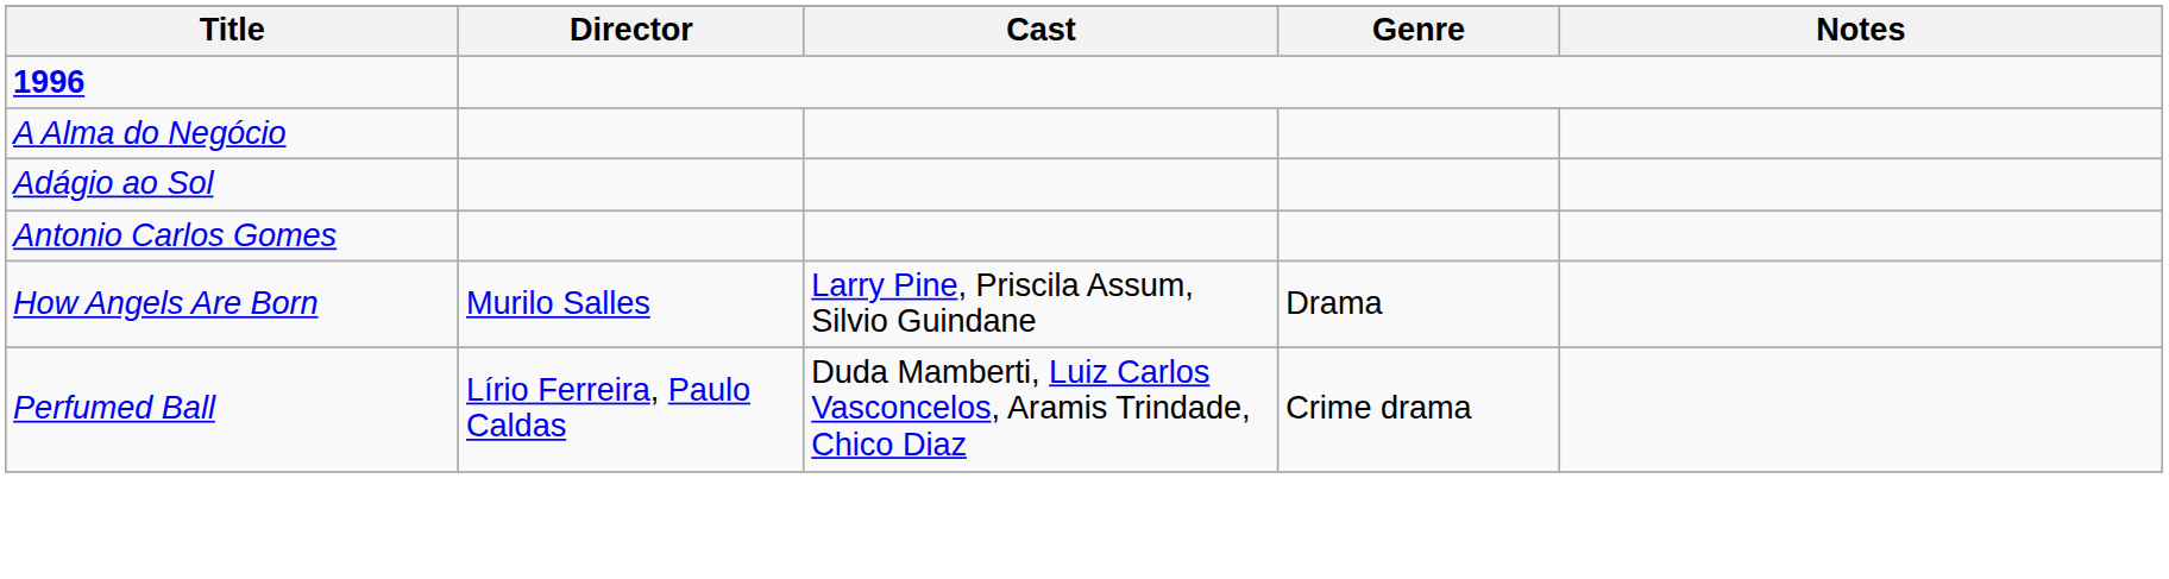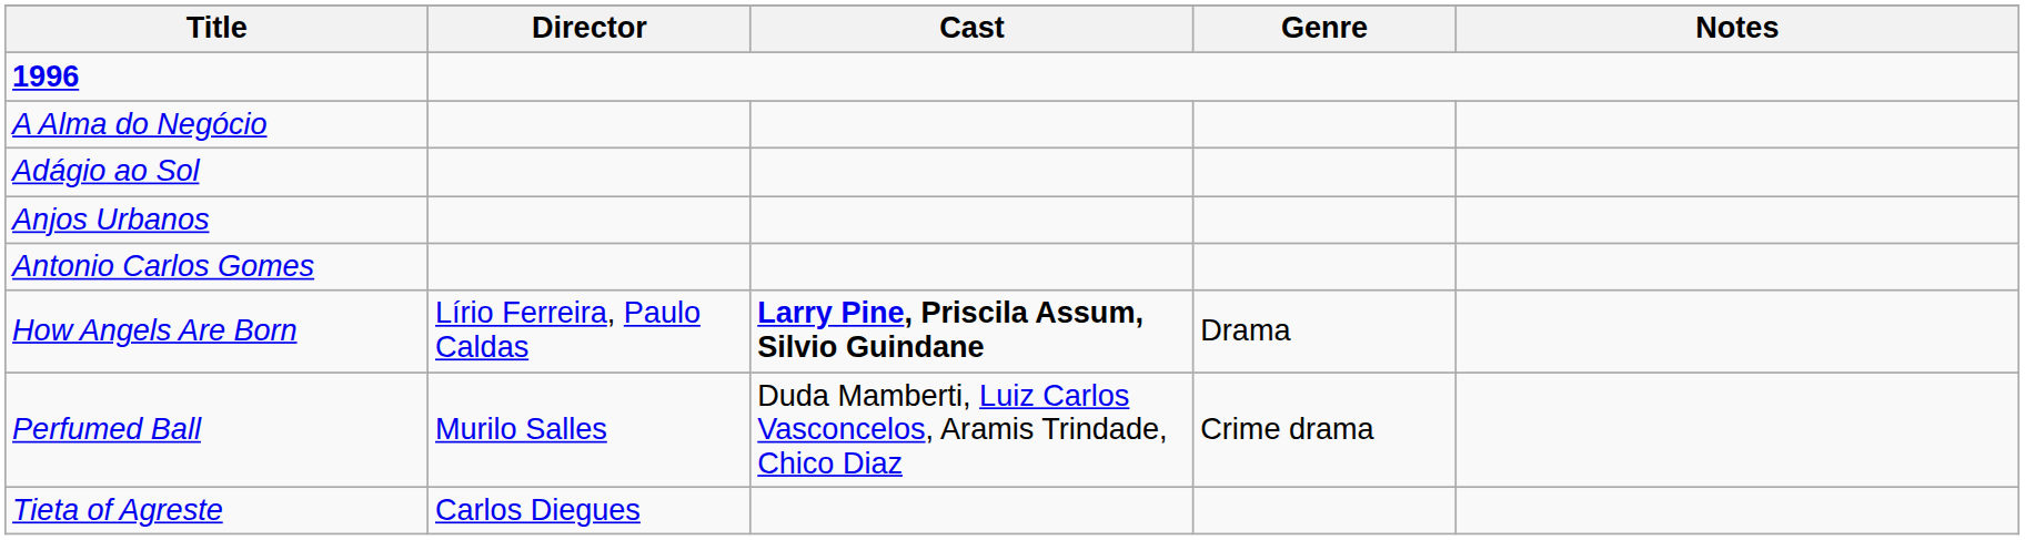+ row: Anjos Urbanos
How Angels Are Born | Director: Murilo Salles -> Lírio Ferreira, Paulo Caldas
How Angels Are Born | Cast: normal -> bold
Perfumed Ball | Director: Lírio Ferreira, Paulo Caldas -> Murilo Salles
+ row: Tieta of Agreste | Carlos Diegues
